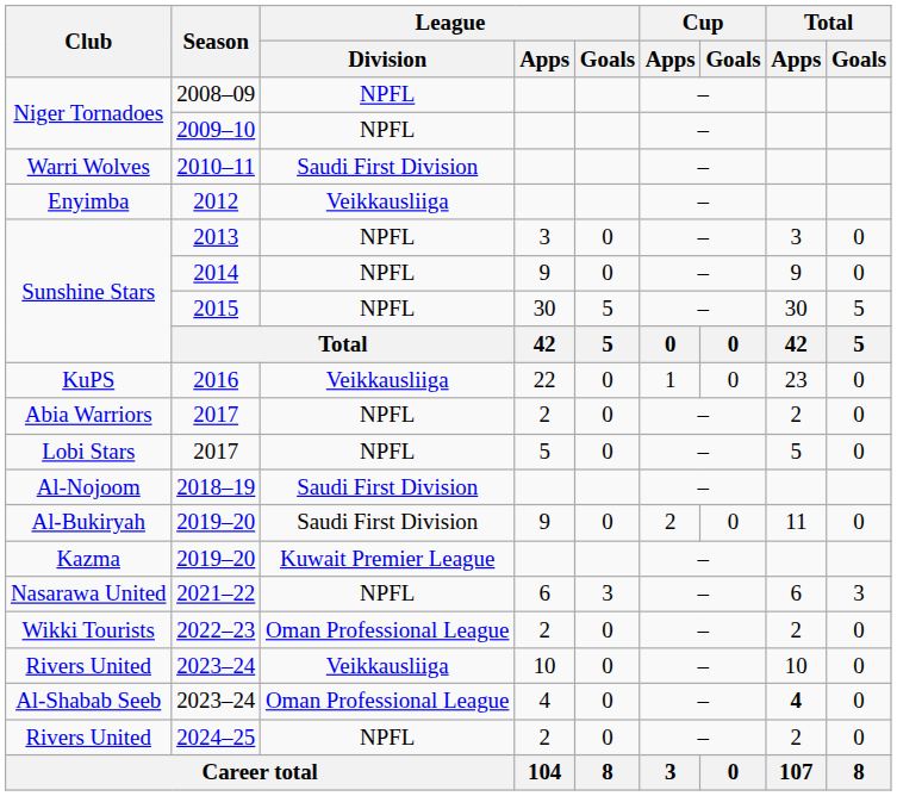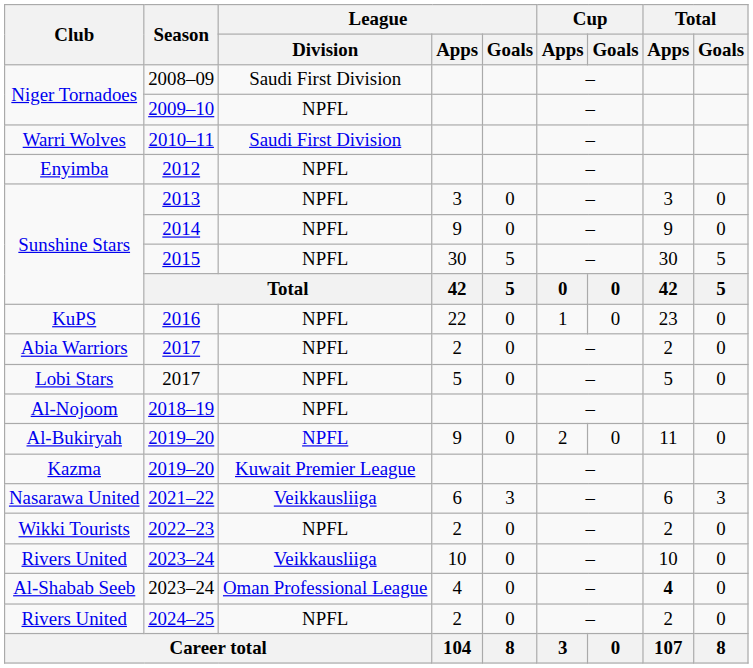2008–09 | League / Division: NPFL -> Saudi First Division
2012 | League / Division: Veikkausliiga -> NPFL
2016 | League / Division: Veikkausliiga -> NPFL
2018–19 | League / Division: Saudi First Division -> NPFL
Al-Bukiryah / 2019–20 | League / Division: Saudi First Division -> NPFL
2021–22 | League / Division: NPFL -> Veikkausliiga
2022–23 | League / Division: Oman Professional League -> NPFL
